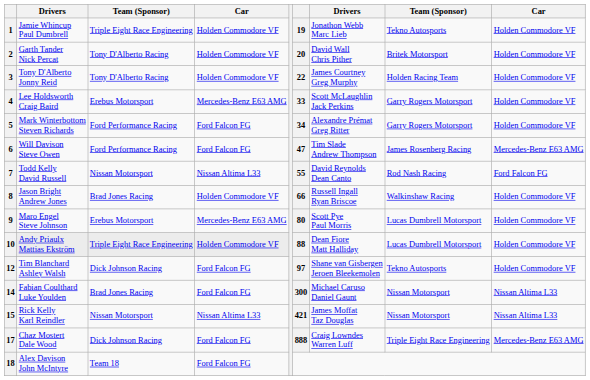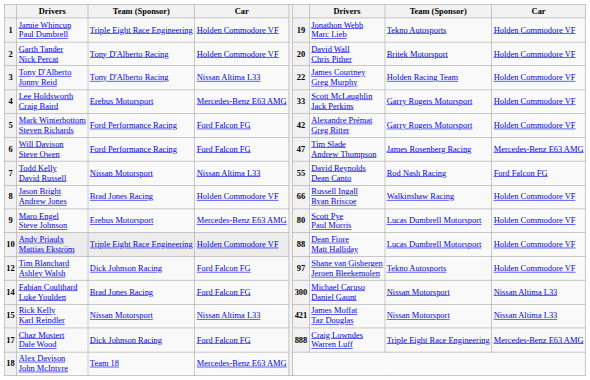3 | column 4: Holden Commodore VF -> Nissan Altima L33
5 | column 6: 34 -> 42
18 | column 4: Ford Falcon FG -> Mercedes-Benz E63 AMG
